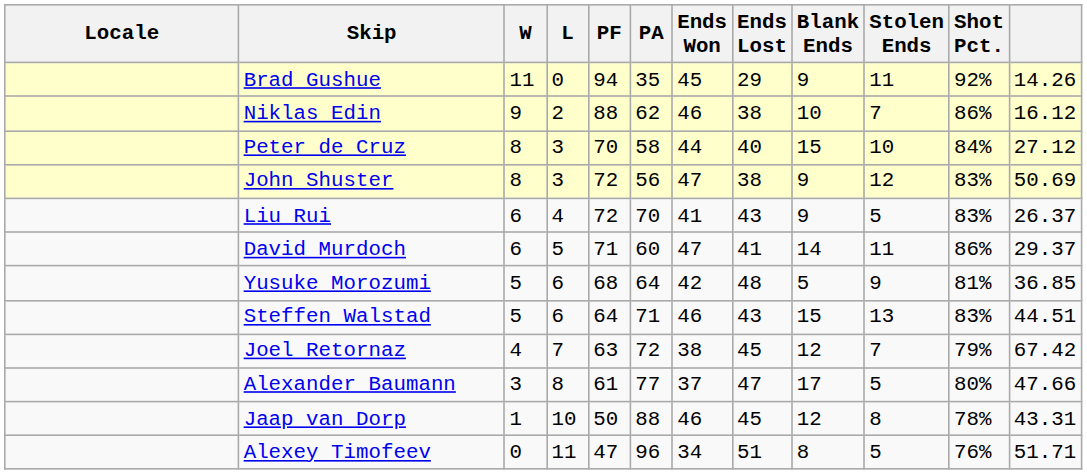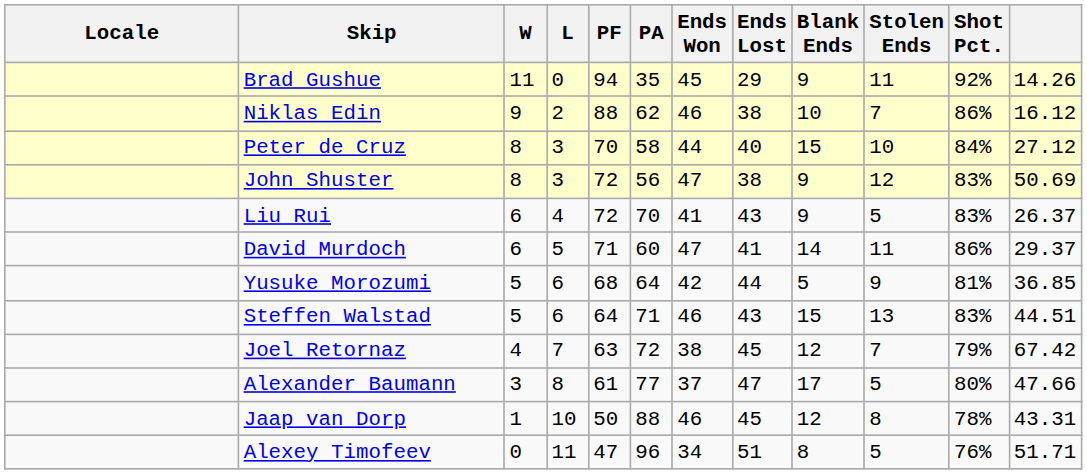Yusuke Morozumi | Ends Lost: 48 -> 44
